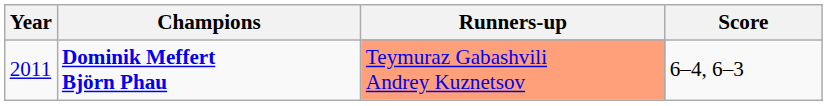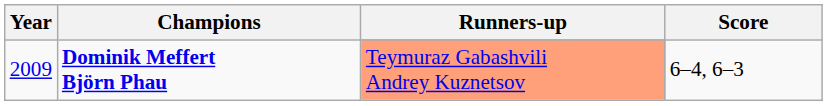Dominik Meffert Björn Phau | Year: 2011 -> 2009
